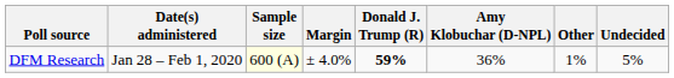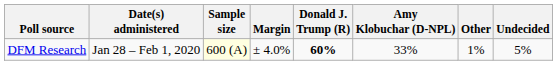DFM Research | Donald J. Trump (R): 59% -> 60%
DFM Research | Amy Klobuchar (D-NPL): 36% -> 33%
